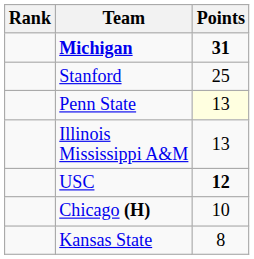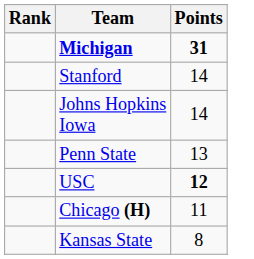Stanford | Points: 25 -> 14
+ row: Johns Hopkins Iowa | 14
Penn State | Points: lightyellow background -> no background
- row: Illinois Mississippi A&M | 13
Chicago (H) | Points: 10 -> 11
